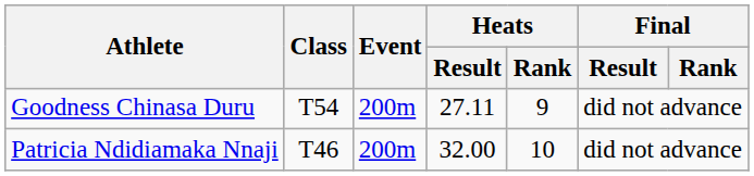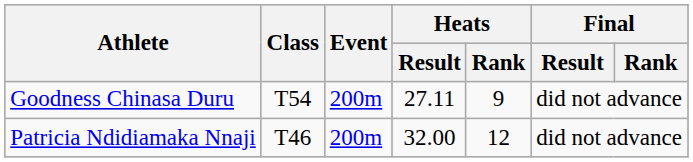Patricia Ndidiamaka Nnaji | Heats / Rank: 10 -> 12
